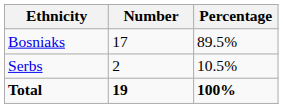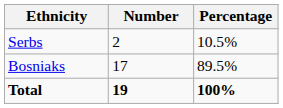rows swapped: Bosniaks <-> Serbs
